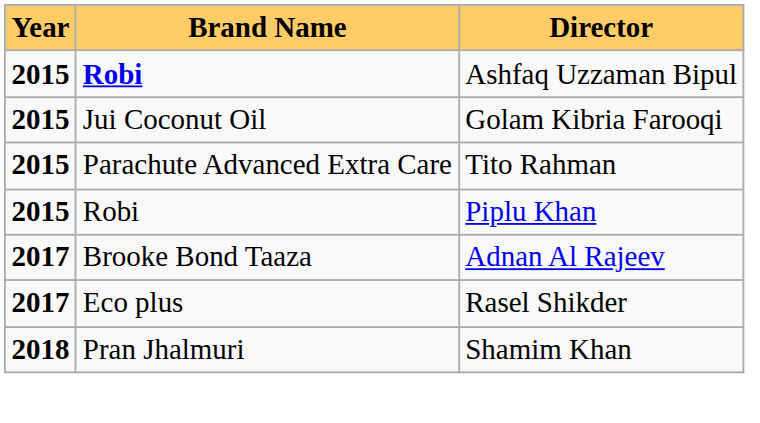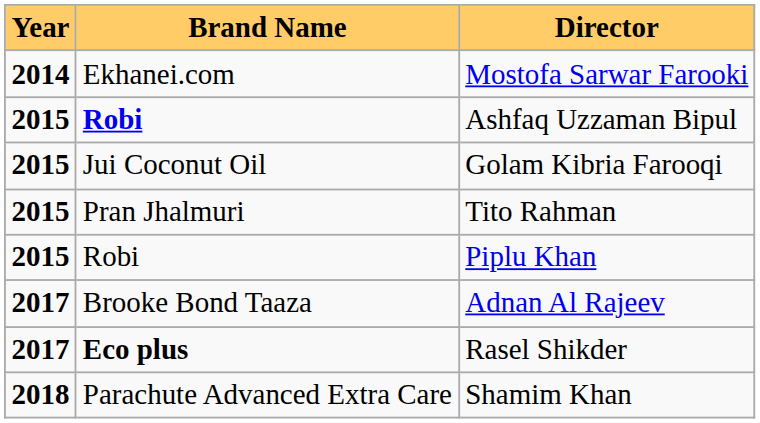+ row: 2014 | Ekhanei.com | Mostofa Sarwar Farooki
Tito Rahman | Brand Name: Parachute Advanced Extra Care -> Pran Jhalmuri
Rasel Shikder | Brand Name: normal -> bold
Shamim Khan | Brand Name: Pran Jhalmuri -> Parachute Advanced Extra Care
